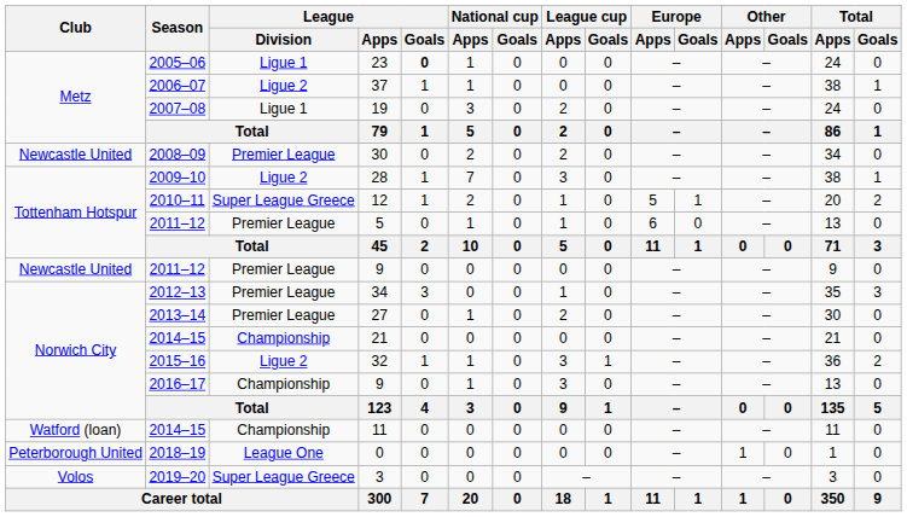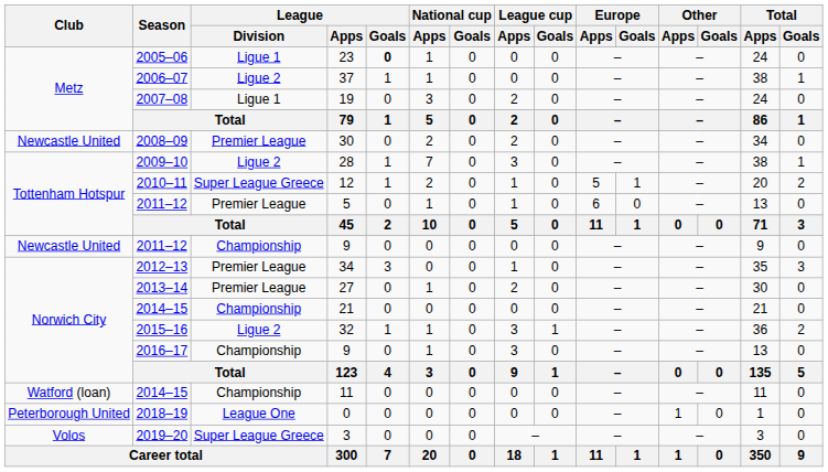2011–12 / 9 | League / Division: Premier League -> Championship
